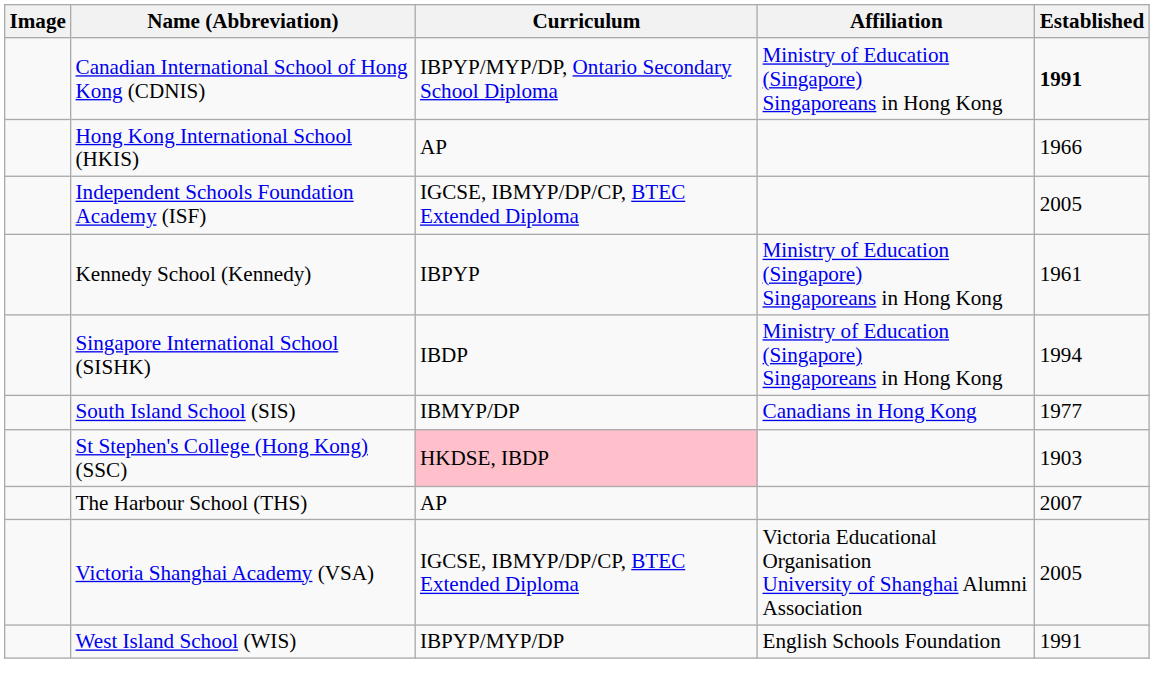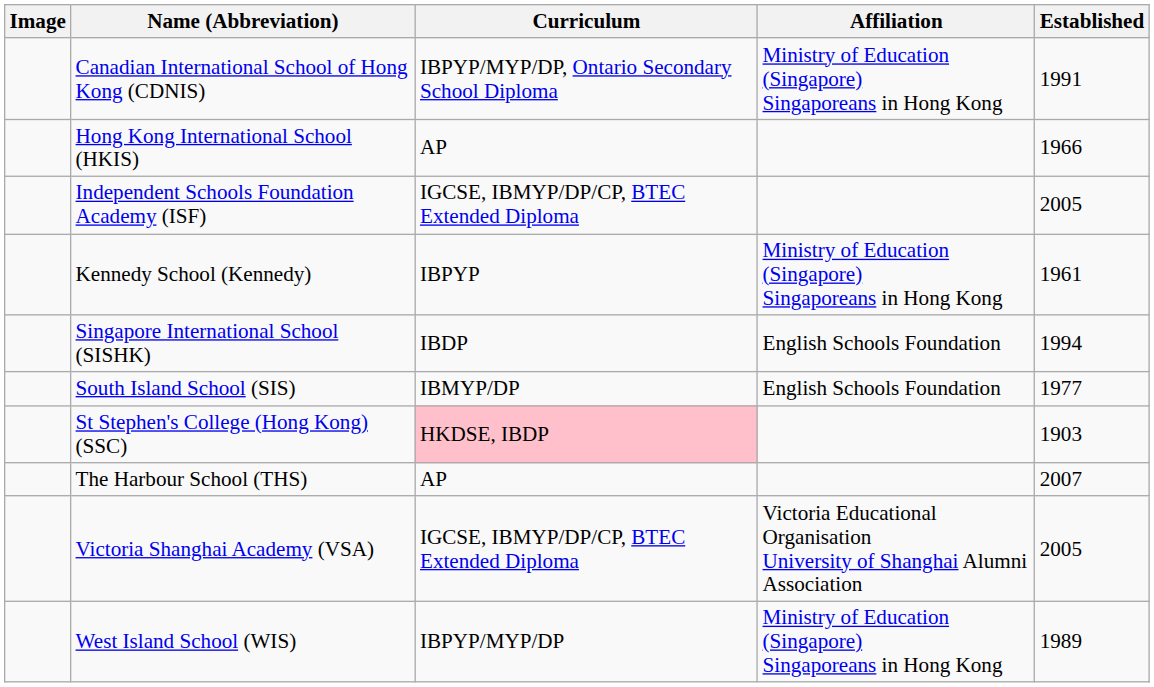Canadian International School of Hong Kong (CDNIS) | Established: bold -> normal
Singapore International School (SISHK) | Affiliation: Ministry of Education (Singapore) Singaporeans in Hong Kong -> English Schools Foundation
South Island School (SIS) | Affiliation: Canadians in Hong Kong -> English Schools Foundation
West Island School (WIS) | Affiliation: English Schools Foundation -> Ministry of Education (Singapore) Singaporeans in Hong Kong
West Island School (WIS) | Established: 1991 -> 1989
